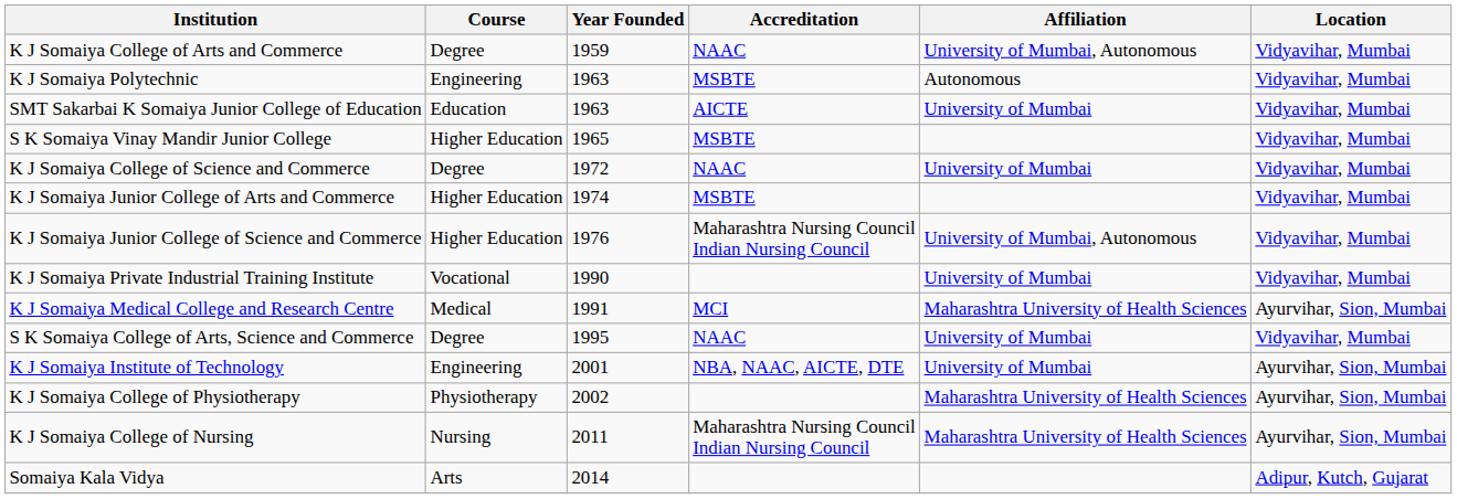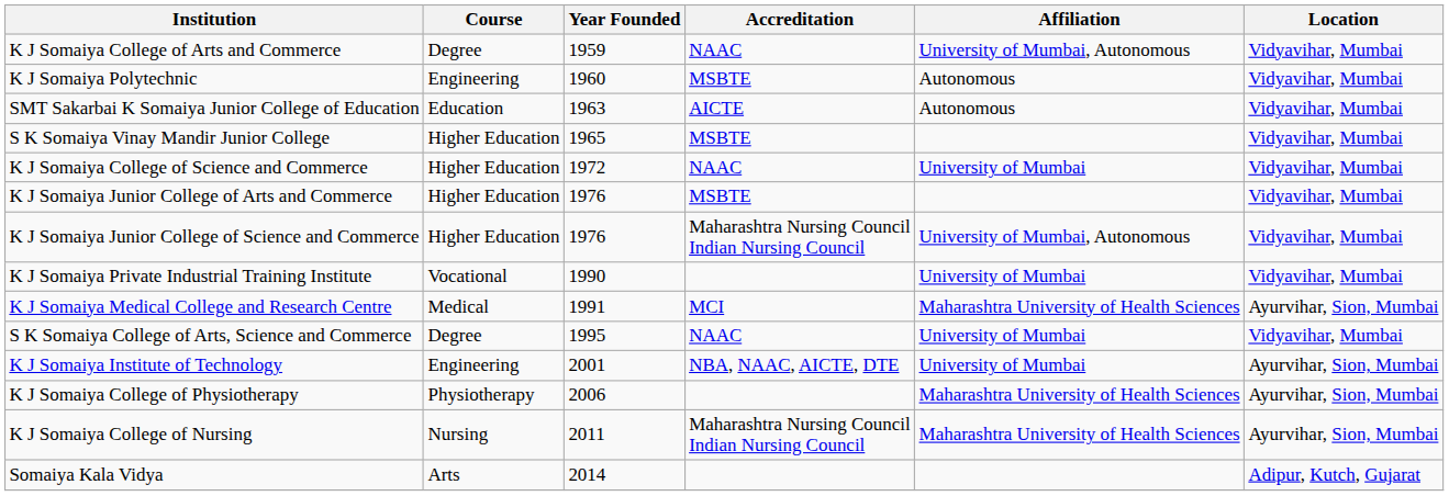K J Somaiya Polytechnic | Year Founded: 1963 -> 1960
SMT Sakarbai K Somaiya Junior College of Education | Affiliation: University of Mumbai -> Autonomous
K J Somaiya College of Science and Commerce | Course: Degree -> Higher Education
K J Somaiya Junior College of Arts and Commerce | Year Founded: 1974 -> 1976
K J Somaiya College of Physiotherapy | Year Founded: 2002 -> 2006
